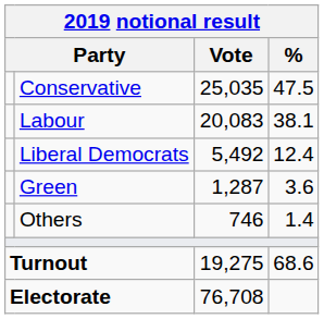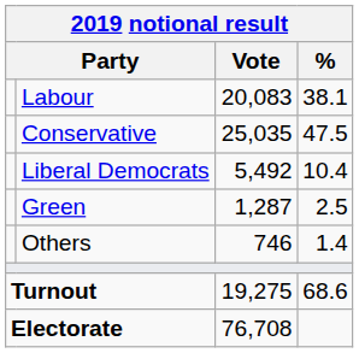rows swapped: Conservative <-> Labour
Liberal Democrats | %: 12.4 -> 10.4
Green | %: 3.6 -> 2.5
